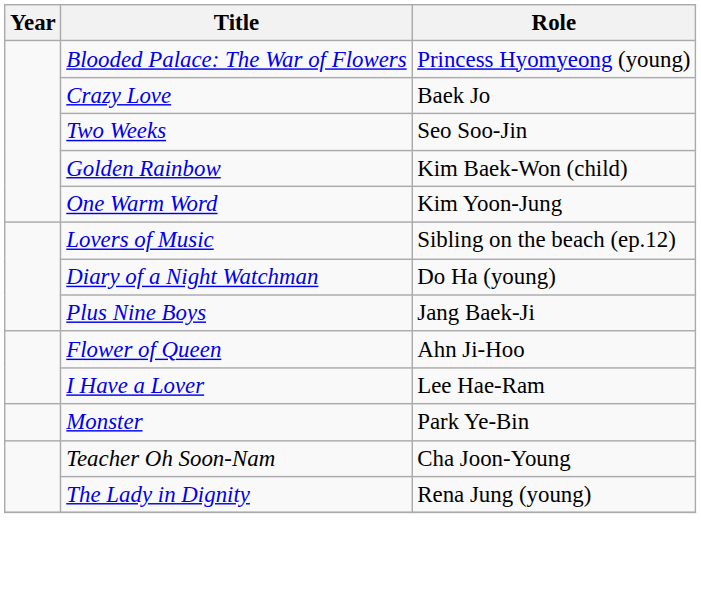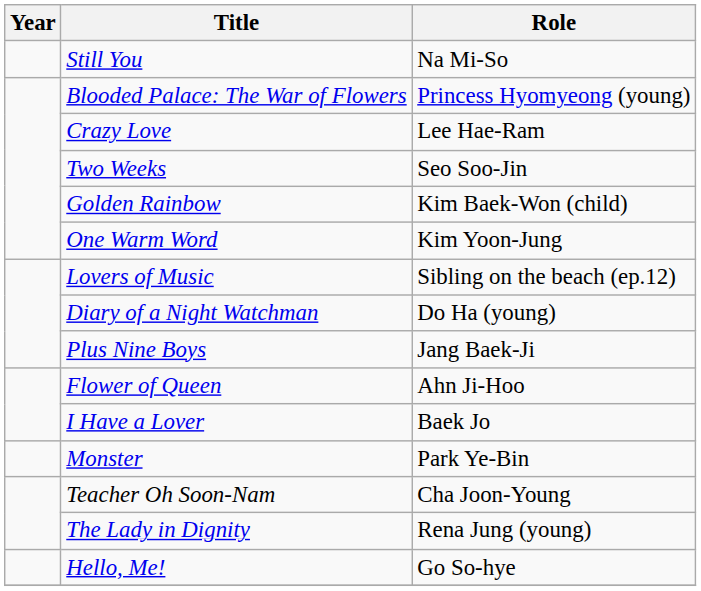+ row: Still You | Na Mi-So
Crazy Love | Role: Baek Jo -> Lee Hae-Ram
I Have a Lover | Role: Lee Hae-Ram -> Baek Jo
+ row: Hello, Me! | Go So-hye
